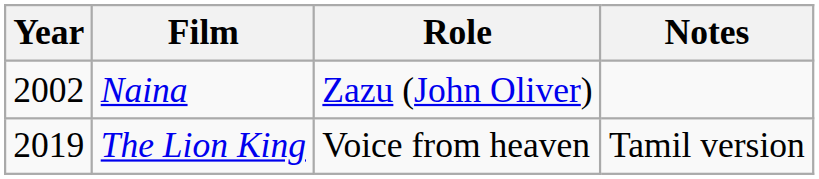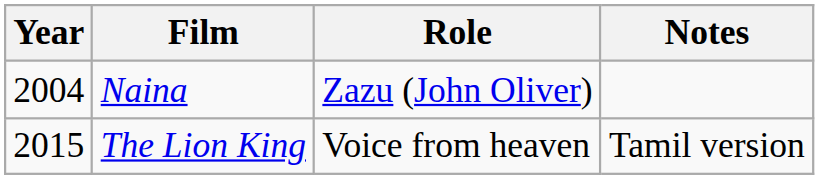Naina | Year: 2002 -> 2004
The Lion King | Year: 2019 -> 2015
